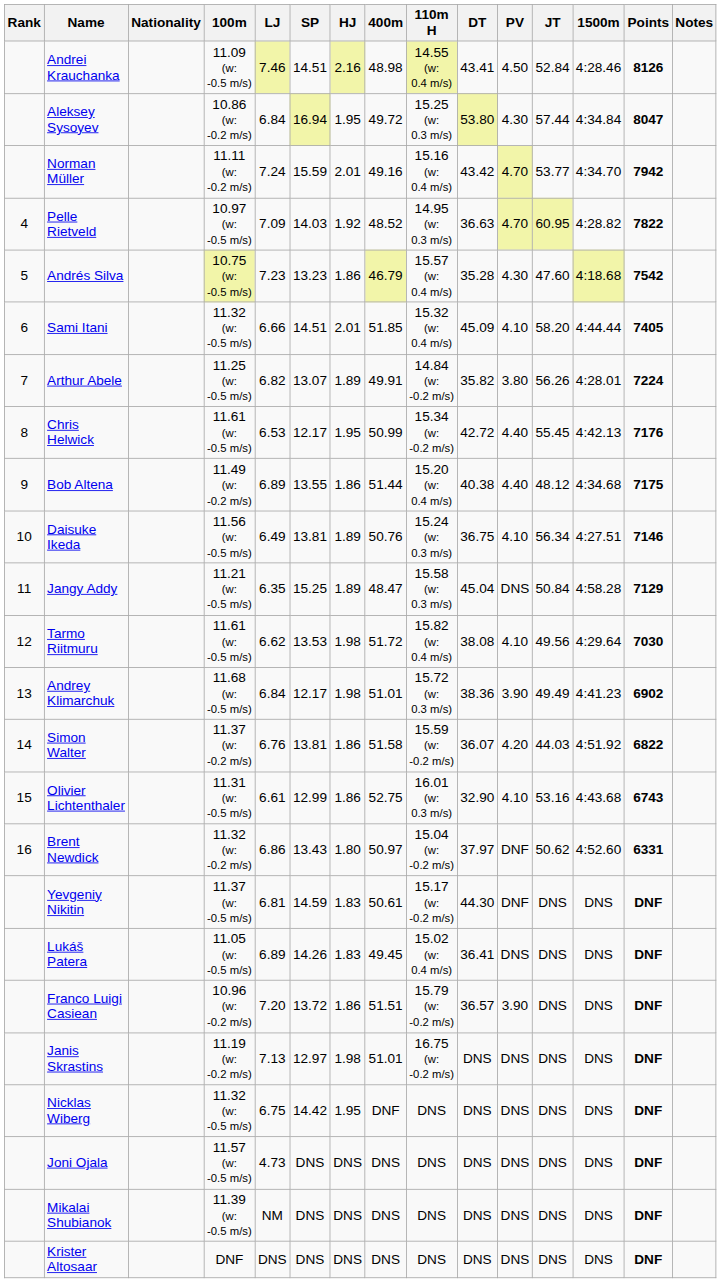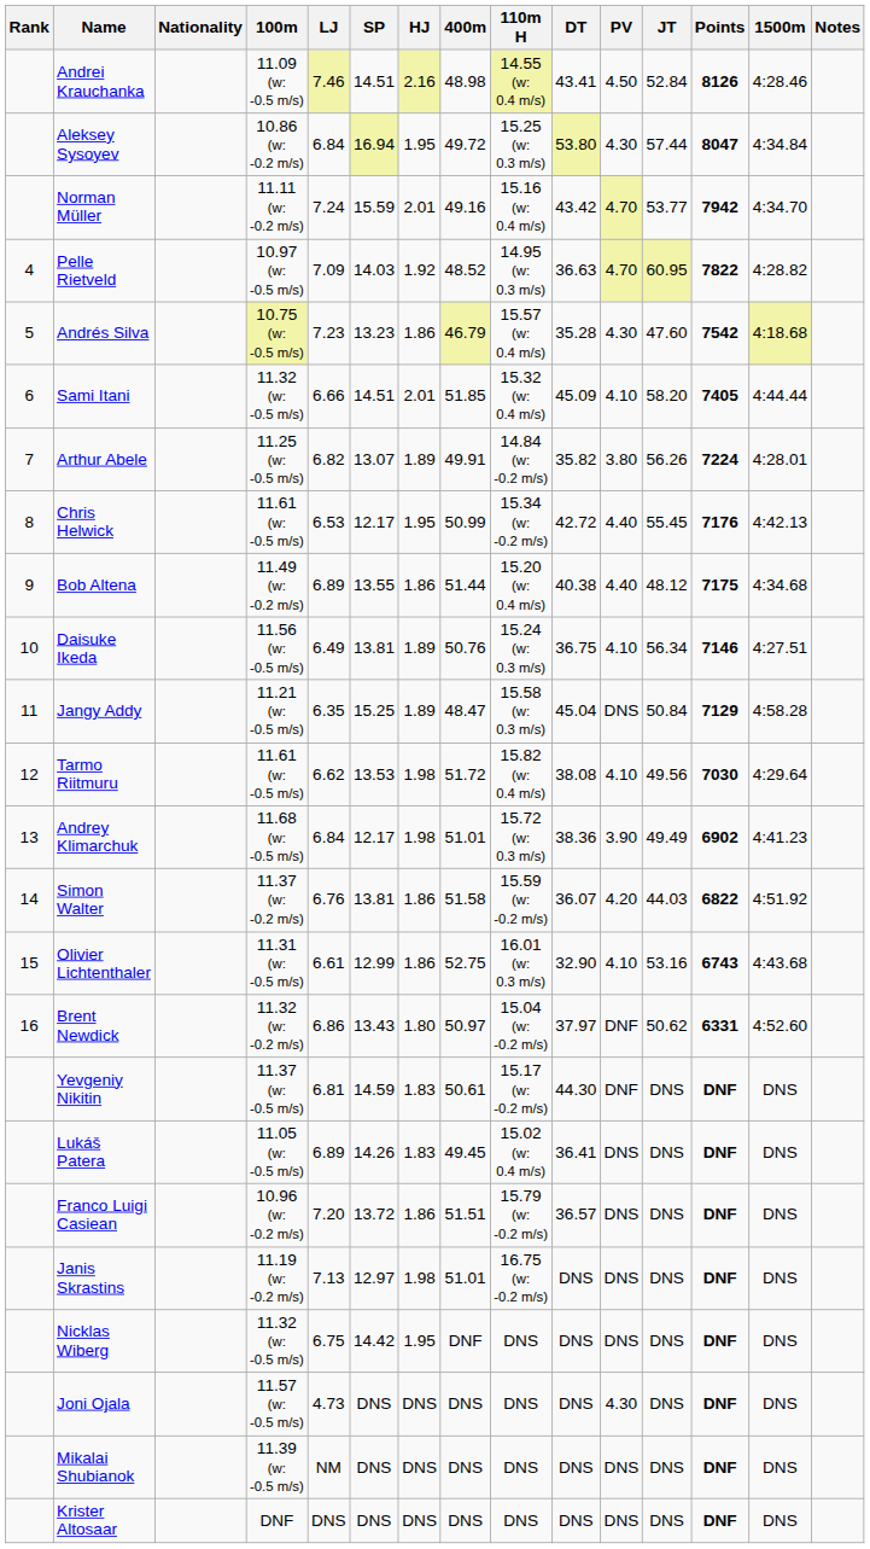columns swapped: 1500m <-> Points
Franco Luigi Casiean | PV: 3.90 -> DNS
Joni Ojala | PV: DNS -> 4.30
